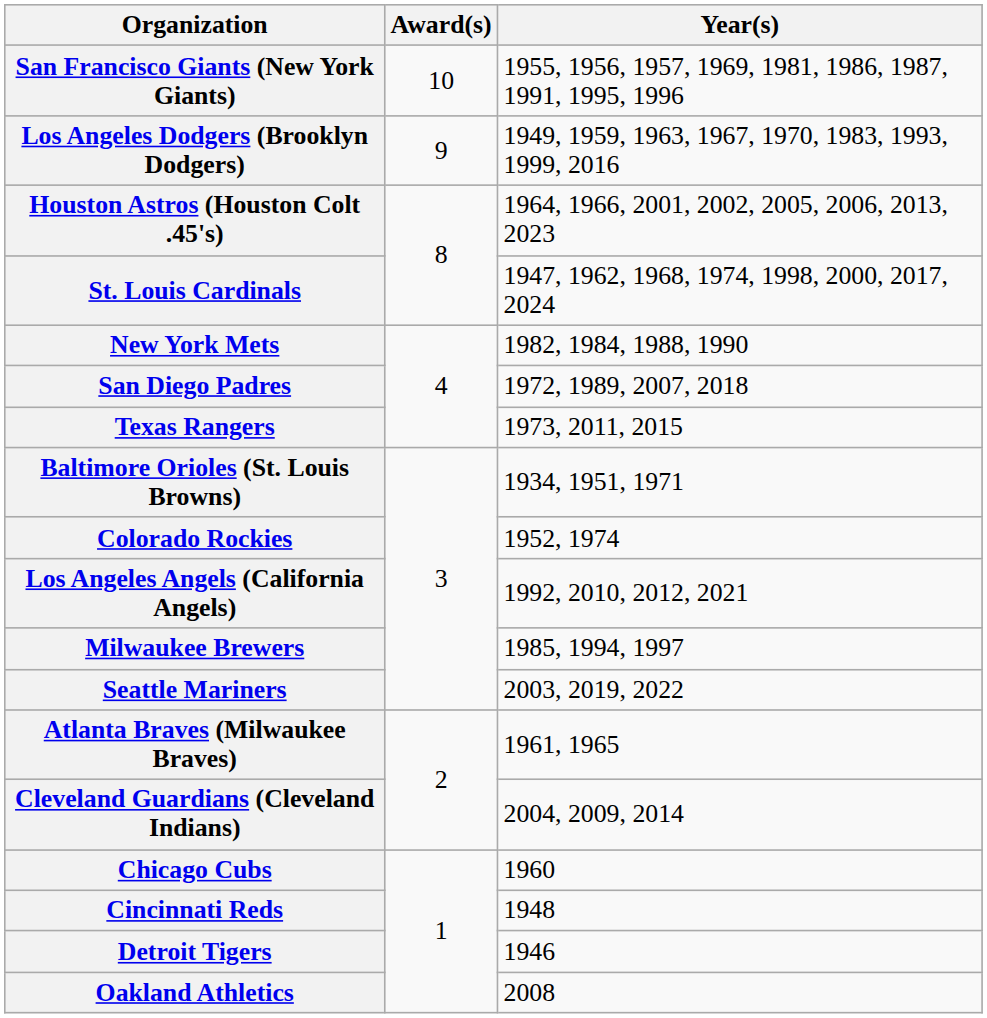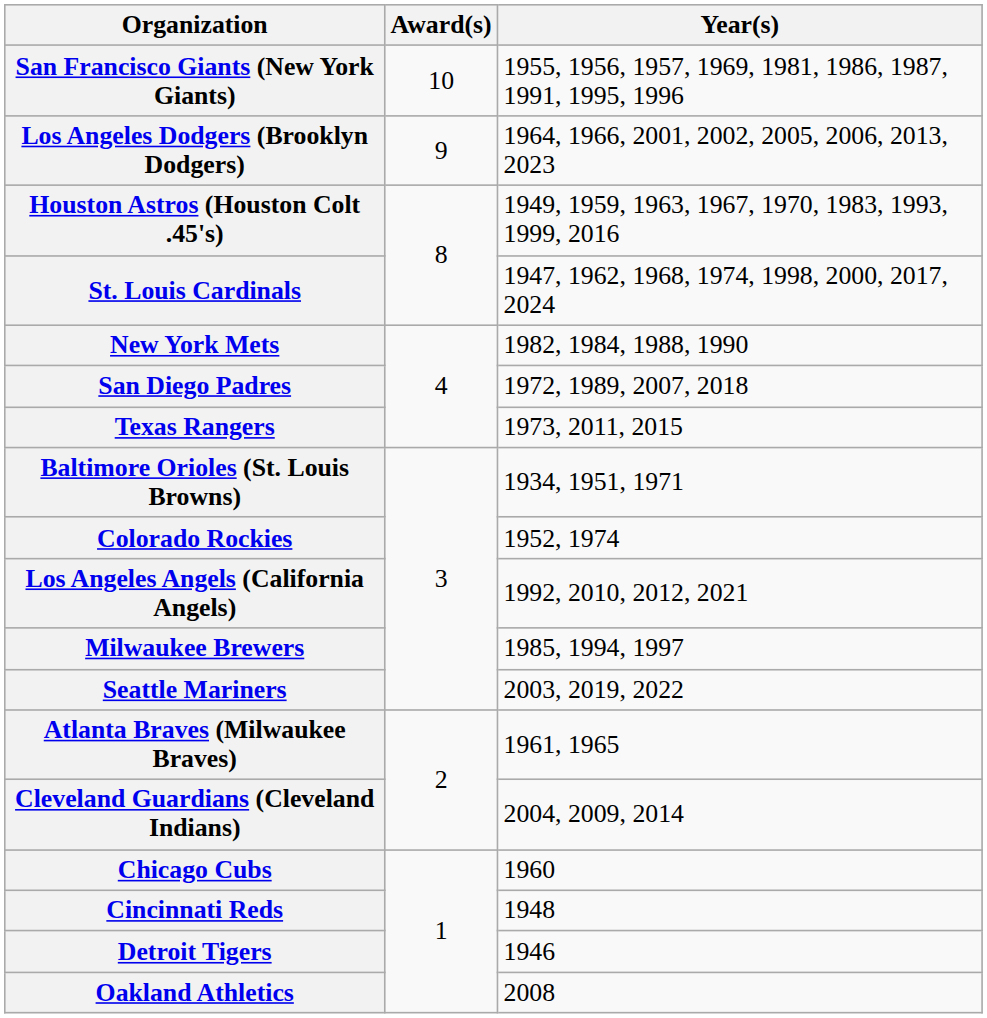Los Angeles Dodgers (Brooklyn Dodgers) | Year(s): 1949, 1959, 1963, 1967, 1970, 1983, 1993, 1999, 2016 -> 1964, 1966, 2001, 2002, 2005, 2006, 2013, 2023
Houston Astros (Houston Colt .45's) | Year(s): 1964, 1966, 2001, 2002, 2005, 2006, 2013, 2023 -> 1949, 1959, 1963, 1967, 1970, 1983, 1993, 1999, 2016
